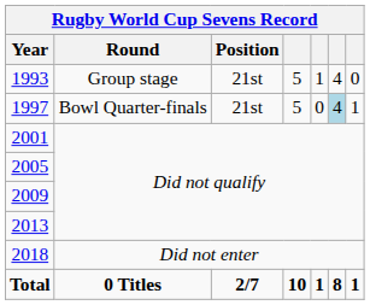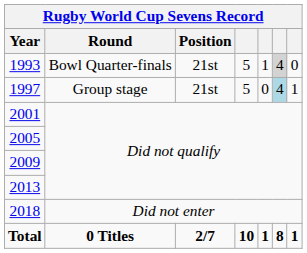1993 | Round: Group stage -> Bowl Quarter-finals
1993 | column 6: no background -> lightgrey background
1997 | Round: Bowl Quarter-finals -> Group stage
